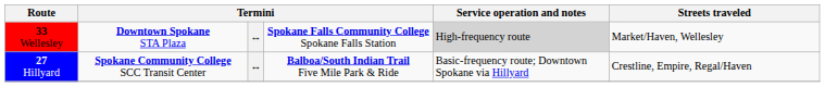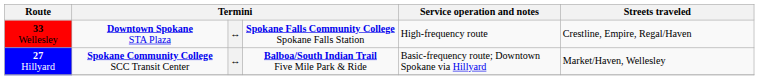33 Wellesley | Service operation and notes: lightgrey background -> no background
33 Wellesley | Streets traveled: Market/Haven, Wellesley -> Crestline, Empire, Regal/Haven
27 Hillyard | Streets traveled: Crestline, Empire, Regal/Haven -> Market/Haven, Wellesley
